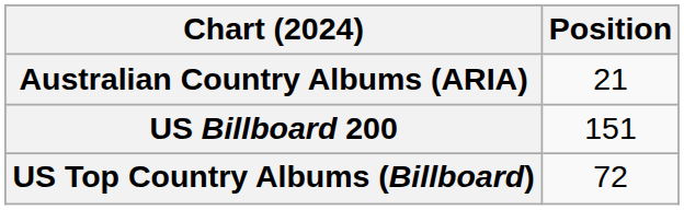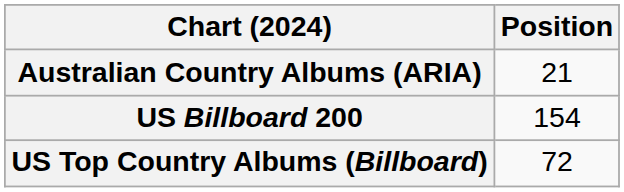US Billboard 200 | Position: 151 -> 154
